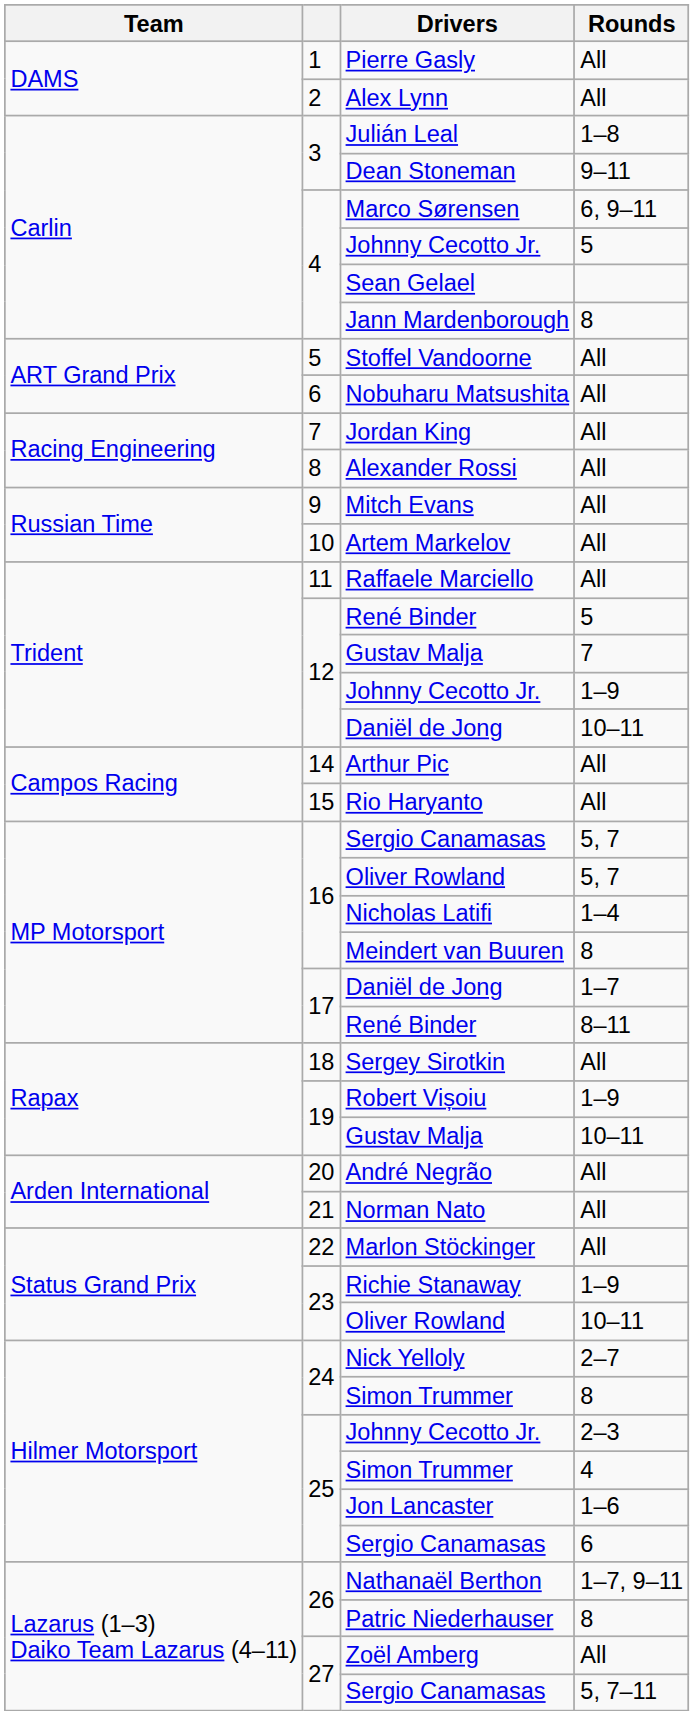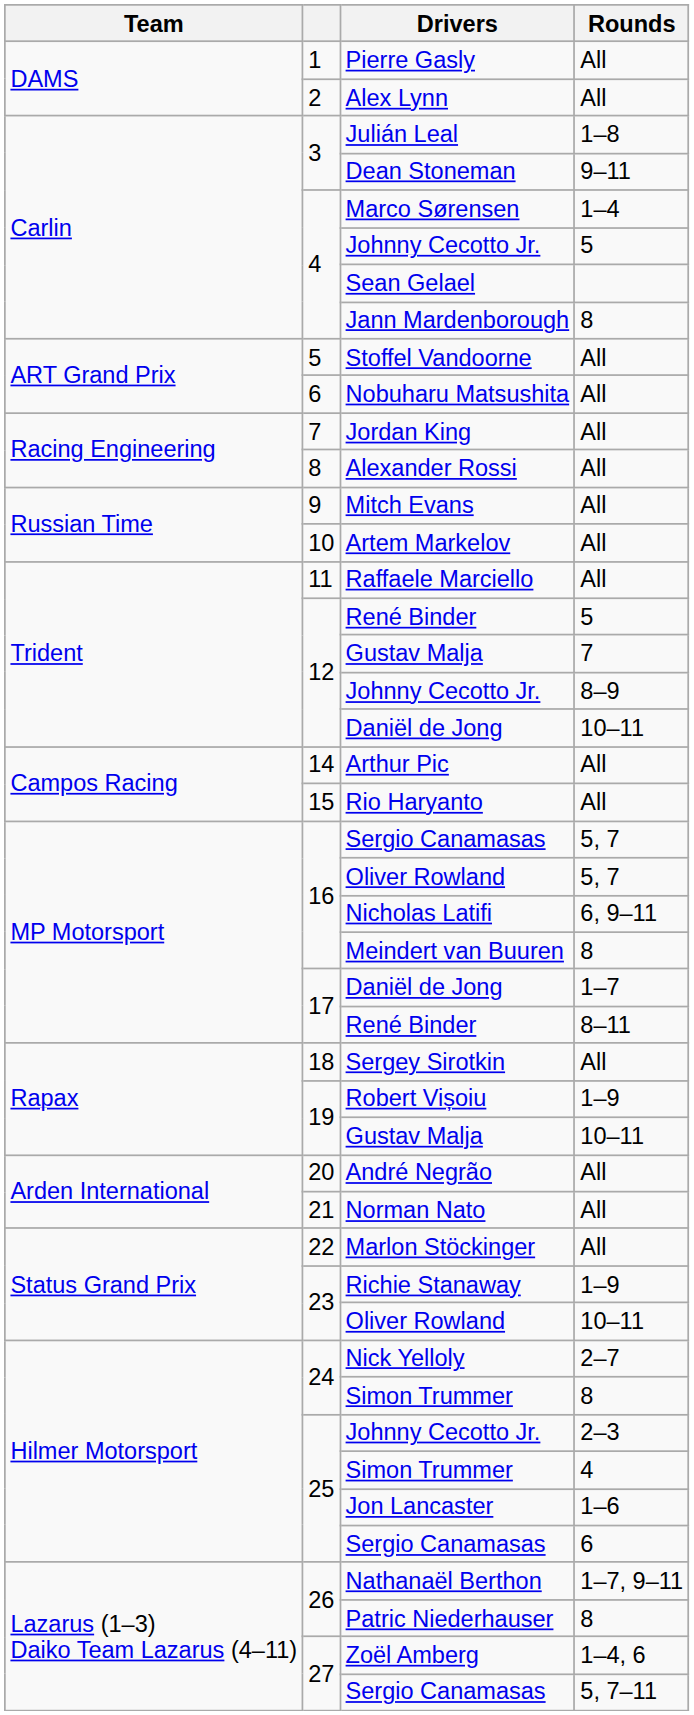Marco Sørensen | Rounds: 6, 9–11 -> 1–4
12 / Johnny Cecotto Jr. | Rounds: 1–9 -> 8–9
Nicholas Latifi | Rounds: 1–4 -> 6, 9–11
Zoël Amberg | Rounds: All -> 1–4, 6
